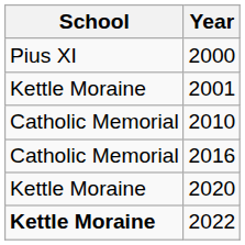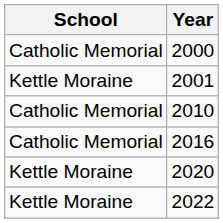2000 | School: Pius XI -> Catholic Memorial
2022 | School: bold -> normal
